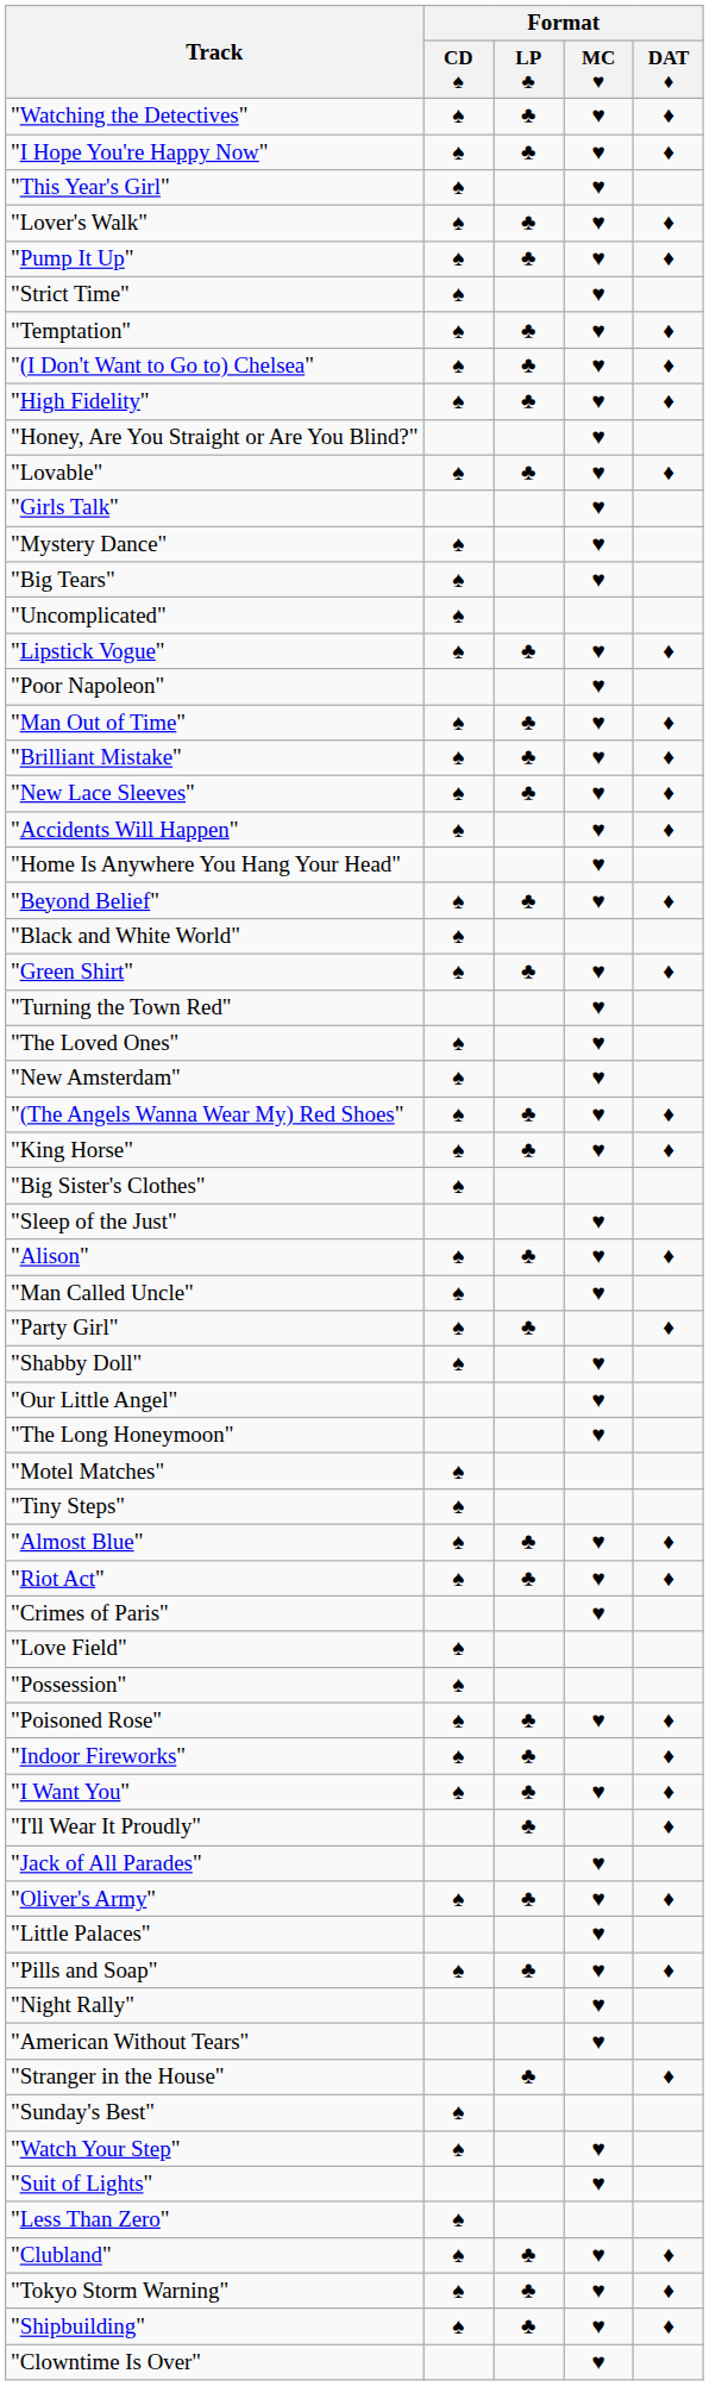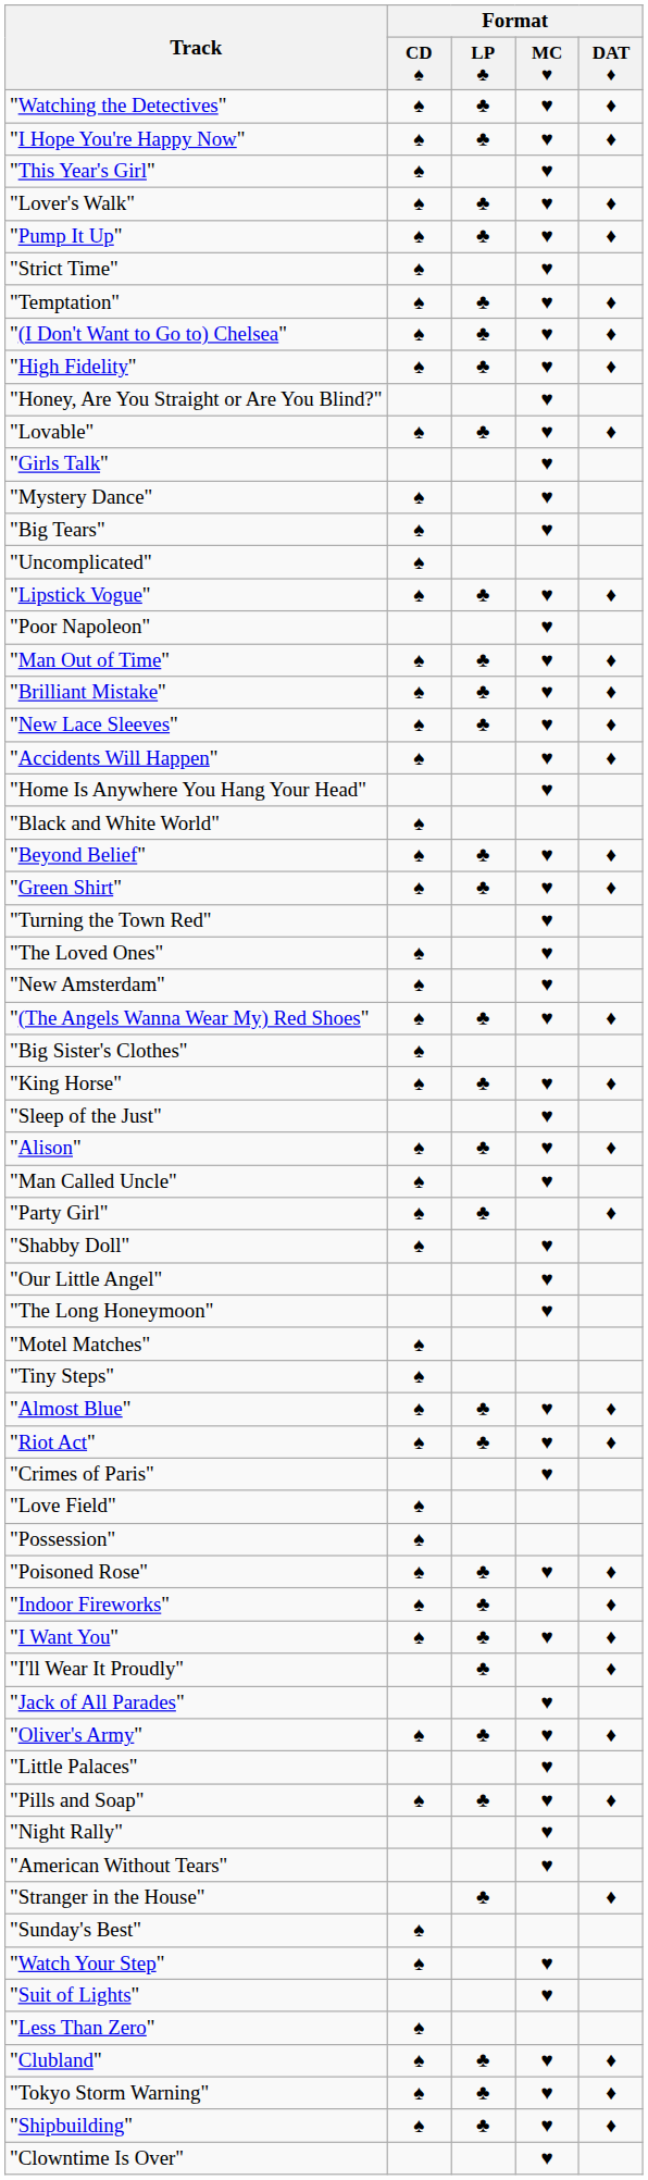rows swapped: "Beyond Belief" <-> "Black and White World"
rows swapped: "King Horse" <-> "Big Sister's Clothes"
